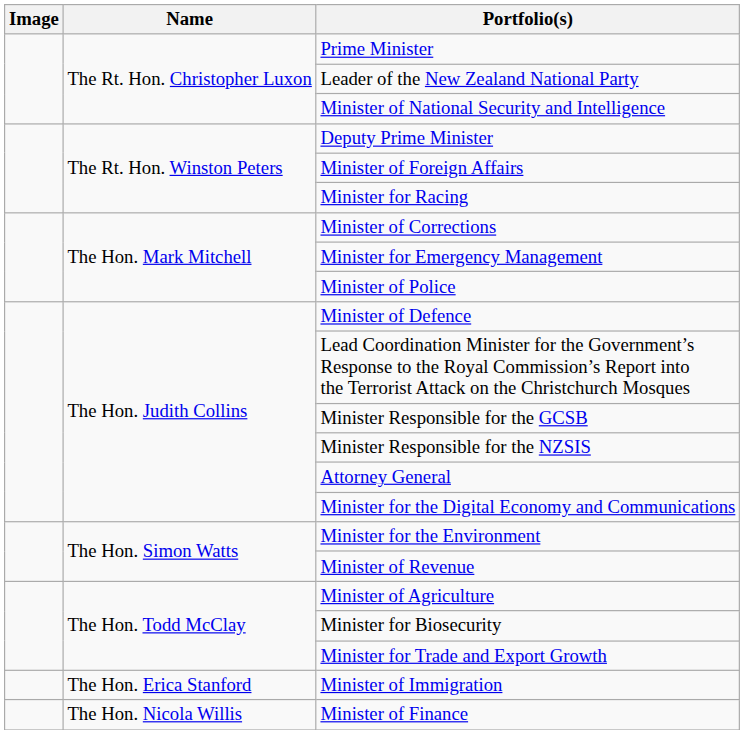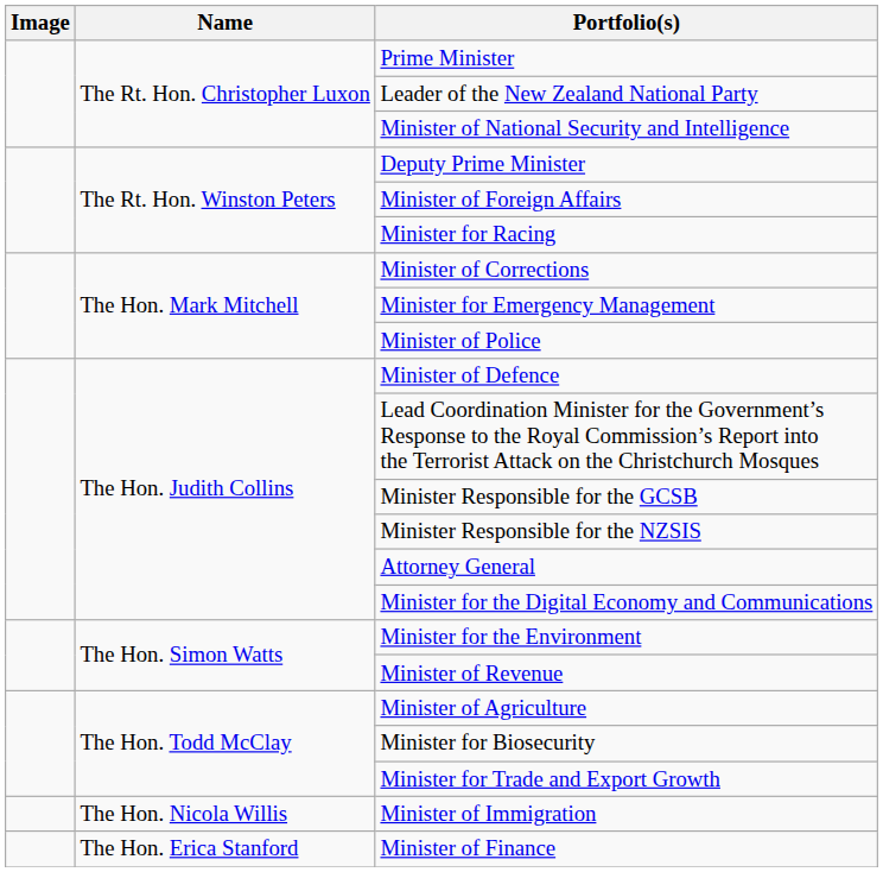Minister of Immigration | Name: The Hon. Erica Stanford -> The Hon. Nicola Willis
Minister of Finance | Name: The Hon. Nicola Willis -> The Hon. Erica Stanford
